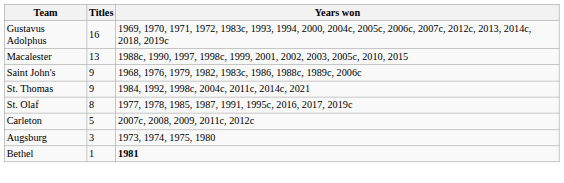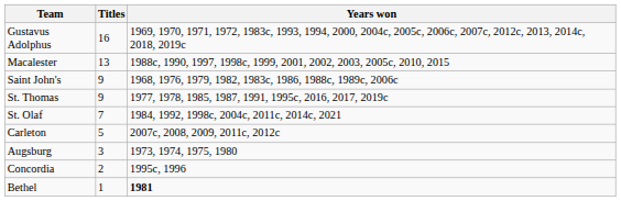St. Thomas | Years won: 1984, 1992, 1998c, 2004c, 2011c, 2014c, 2021 -> 1977, 1978, 1985, 1987, 1991, 1995c, 2016, 2017, 2019c
St. Olaf | Titles: 8 -> 7
St. Olaf | Years won: 1977, 1978, 1985, 1987, 1991, 1995c, 2016, 2017, 2019c -> 1984, 1992, 1998c, 2004c, 2011c, 2014c, 2021
+ row: Concordia | 2 | 1995c, 1996
